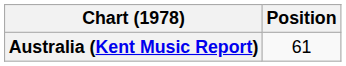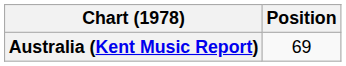Australia (Kent Music Report) | Position: 61 -> 69
